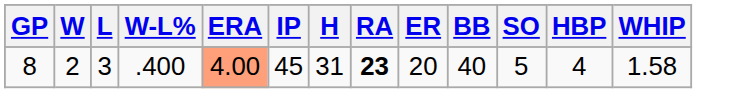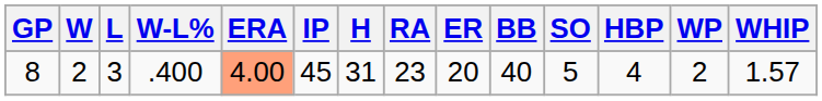+ column: WP | 2
8 | RA: bold -> normal
8 | WHIP: 1.58 -> 1.57
